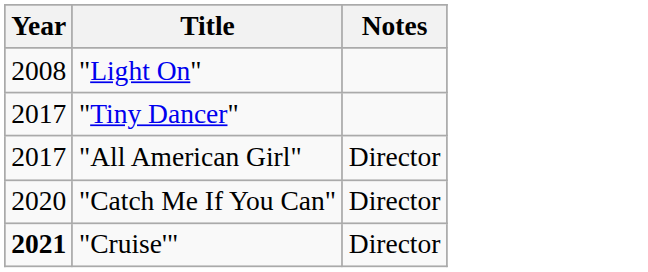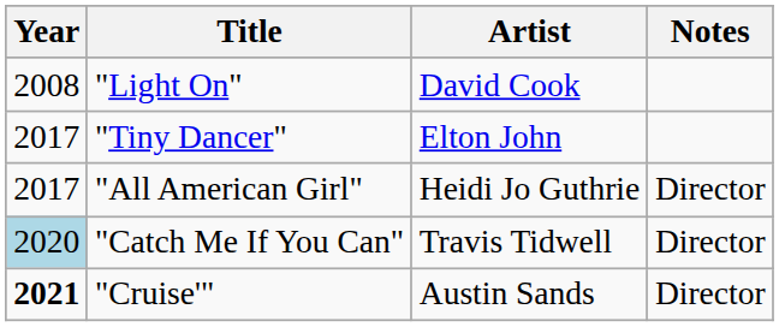+ column: Artist | David Cook | Elton John | Heidi Jo Guthrie | Travis Tidwell | Austin Sands
"Catch Me If You Can" | Year: no background -> lightblue background
